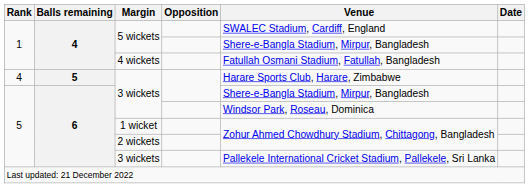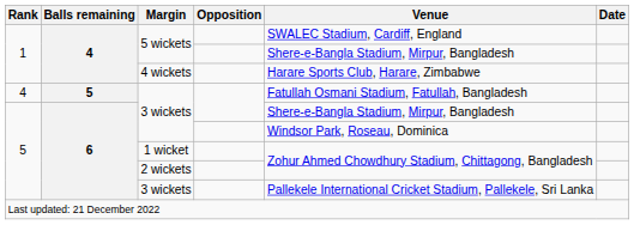4 wickets | Venue: Fatullah Osmani Stadium, Fatullah, Bangladesh -> Harare Sports Club, Harare, Zimbabwe
4 / 3 wickets | Venue: Harare Sports Club, Harare, Zimbabwe -> Fatullah Osmani Stadium, Fatullah, Bangladesh
